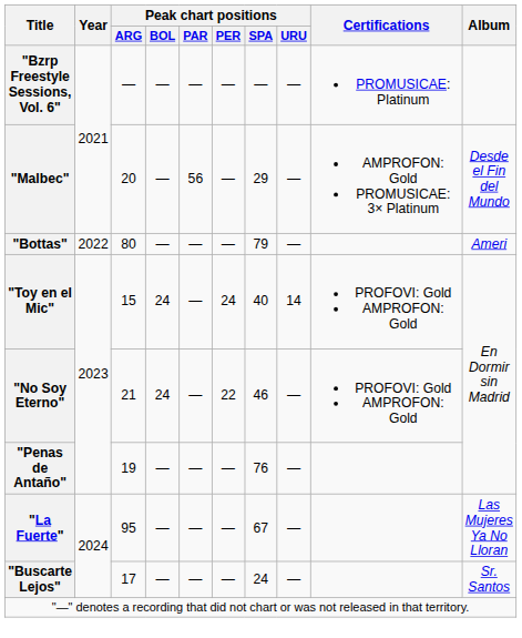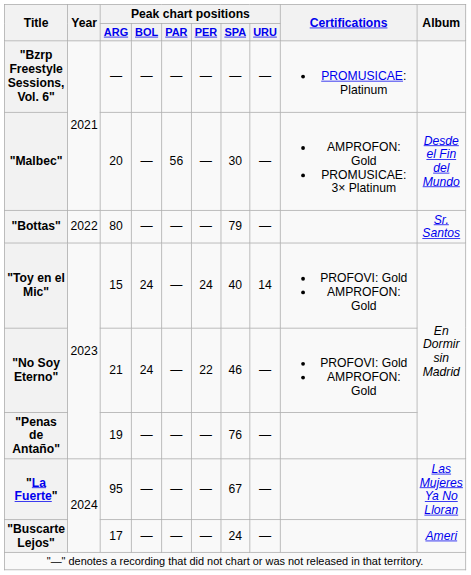"Malbec" | Peak chart positions / SPA: 29 -> 30
"Bottas" | Album: Ameri -> Sr. Santos
"Buscarte Lejos" | Album: Sr. Santos -> Ameri
